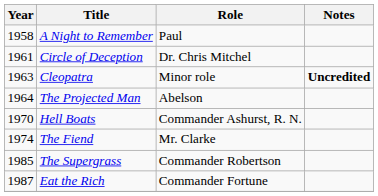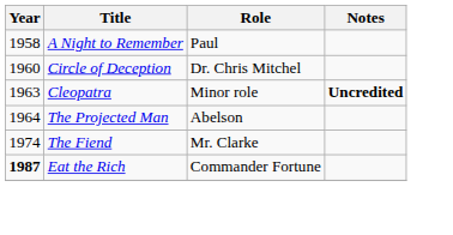Circle of Deception | Year: 1961 -> 1960
- row: 1970 | Hell Boats | Commander Ashurst, R. N.
- row: 1985 | The Supergrass | Commander Robertson
Eat the Rich | Year: normal -> bold
